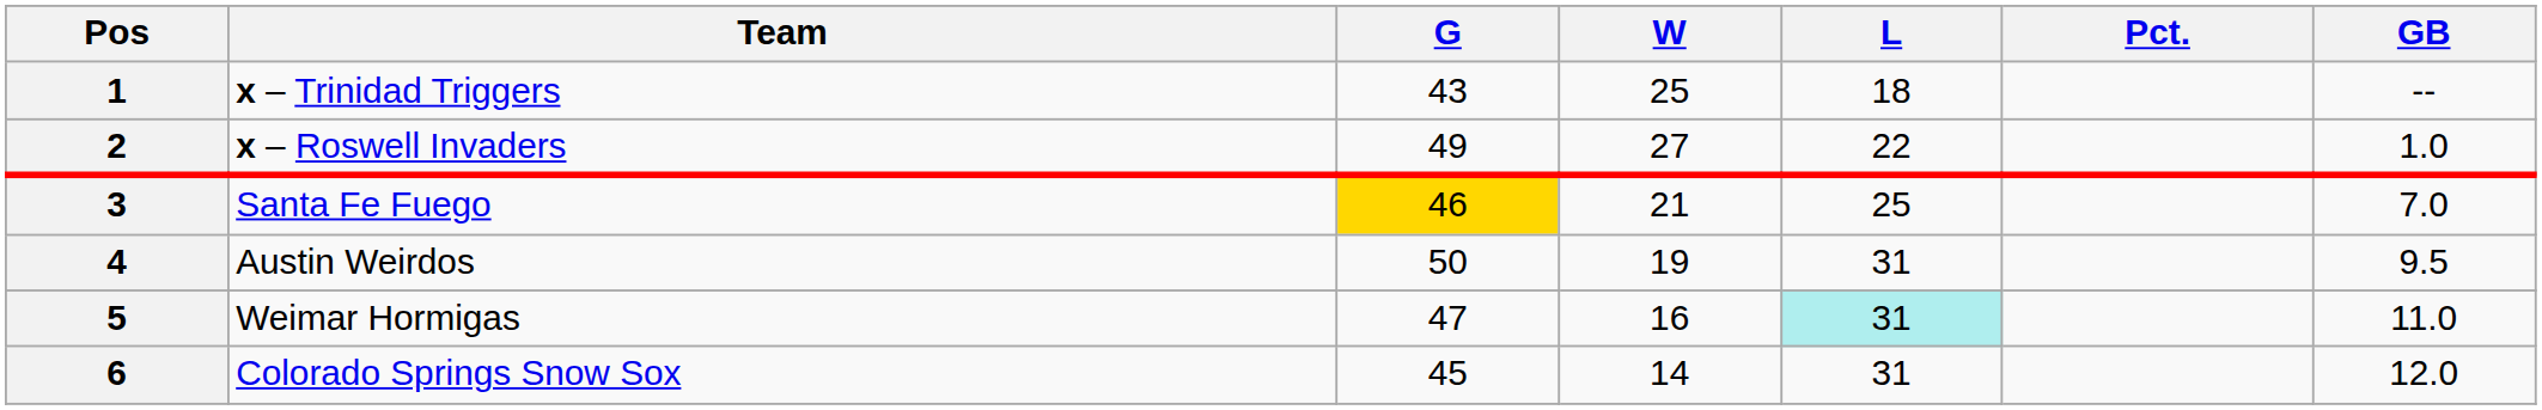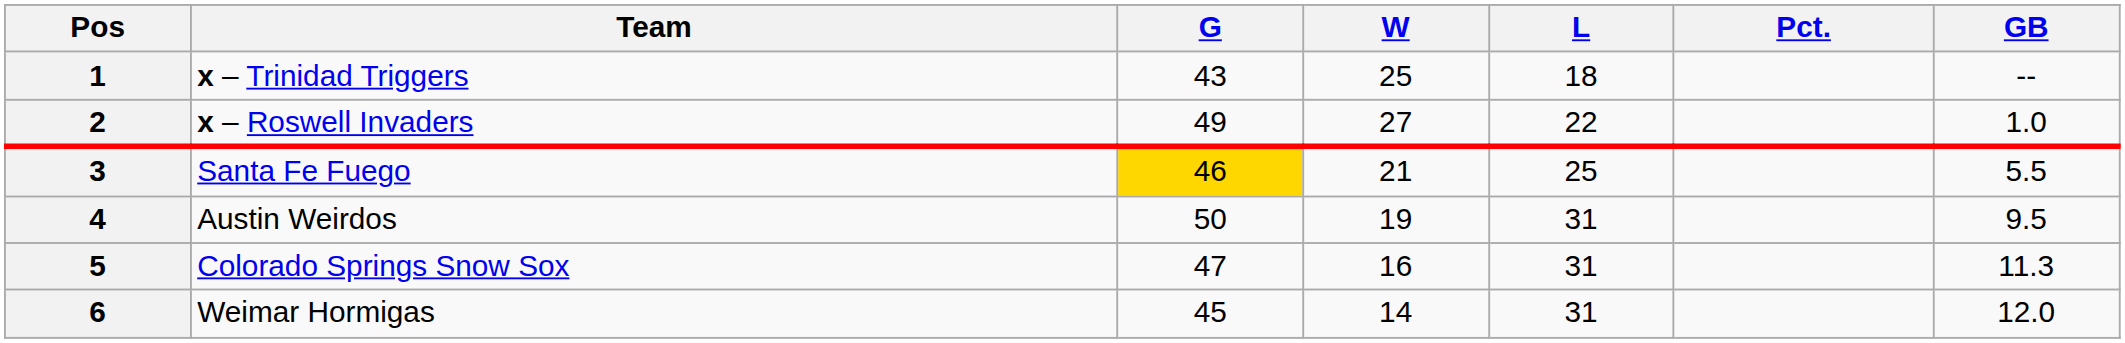3 | GB: 7.0 -> 5.5
5 | Team: Weimar Hormigas -> Colorado Springs Snow Sox
5 | L: paleturquoise background -> no background
5 | GB: 11.0 -> 11.3
6 | Team: Colorado Springs Snow Sox -> Weimar Hormigas
